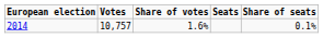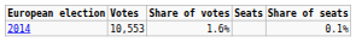2014 | Votes: 10,757 -> 10,553
